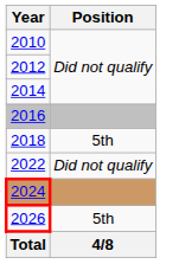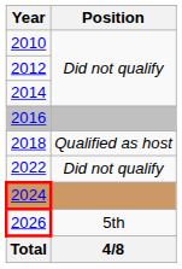2018 | Position: 5th -> Qualified as host
